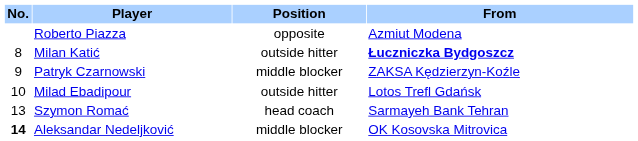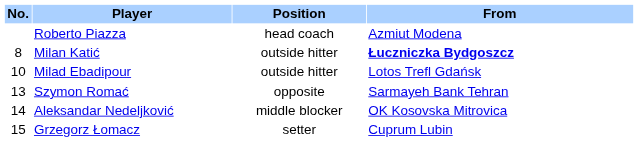Roberto Piazza | Position: opposite -> head coach
- row: 9 | Patryk Czarnowski | middle blocker | ZAKSA Kędzierzyn-Koźle
Szymon Romać | Position: head coach -> opposite
Aleksandar Nedeljković | No.: bold -> normal
+ row: 15 | Grzegorz Łomacz | setter | Cuprum Lubin
